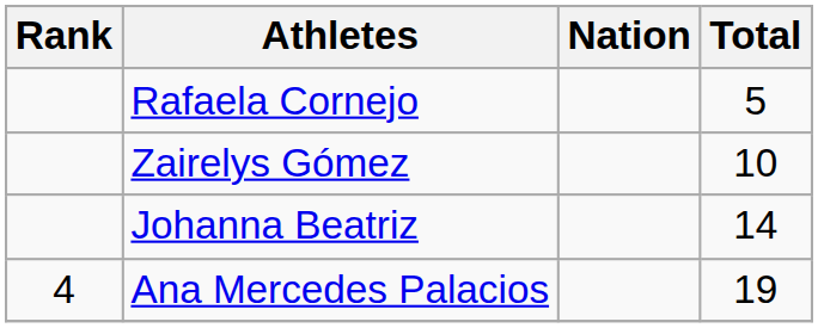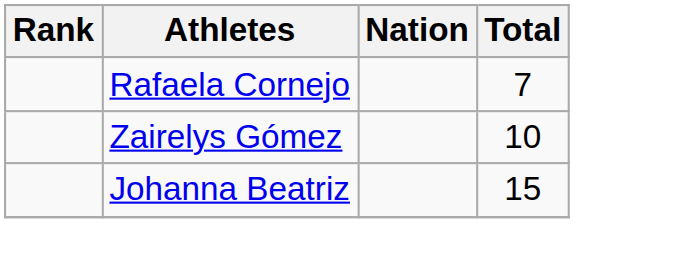Rafaela Cornejo | Total: 5 -> 7
Johanna Beatriz | Total: 14 -> 15
- row: 4 | Ana Mercedes Palacios | 19
